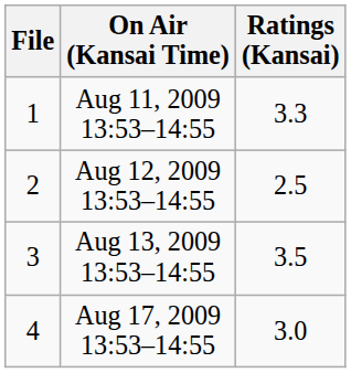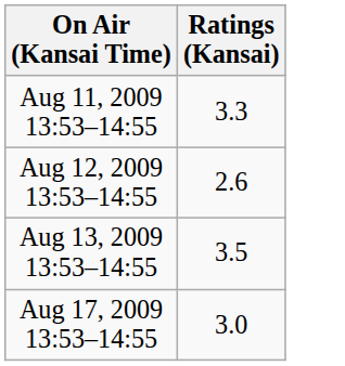- column: File | 1 | 2 | 3 | 4
Aug 12, 2009 13:53–14:55 | Ratings (Kansai): 2.5 -> 2.6
